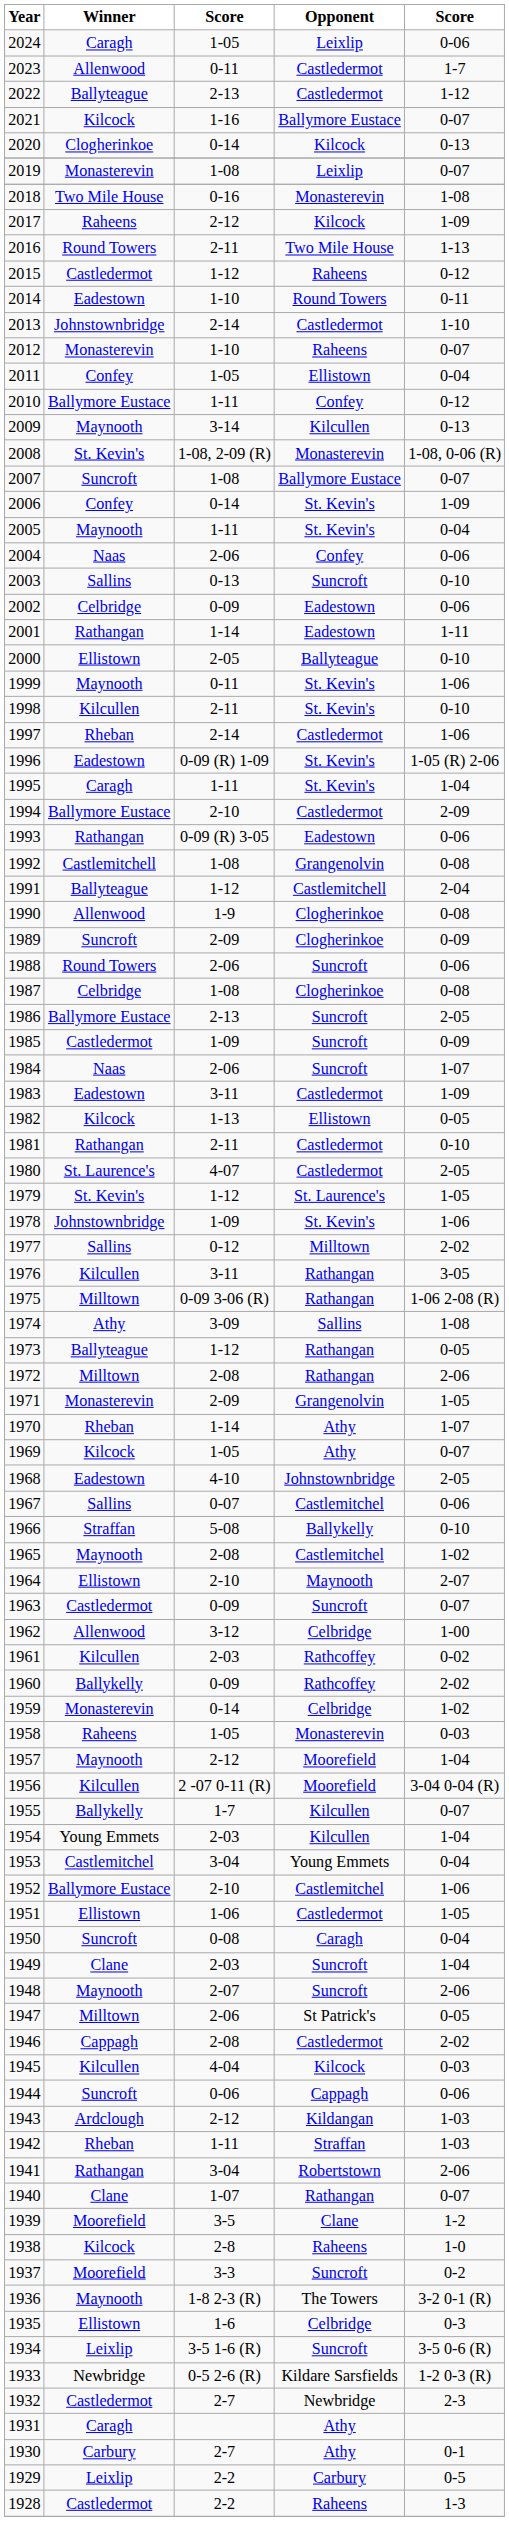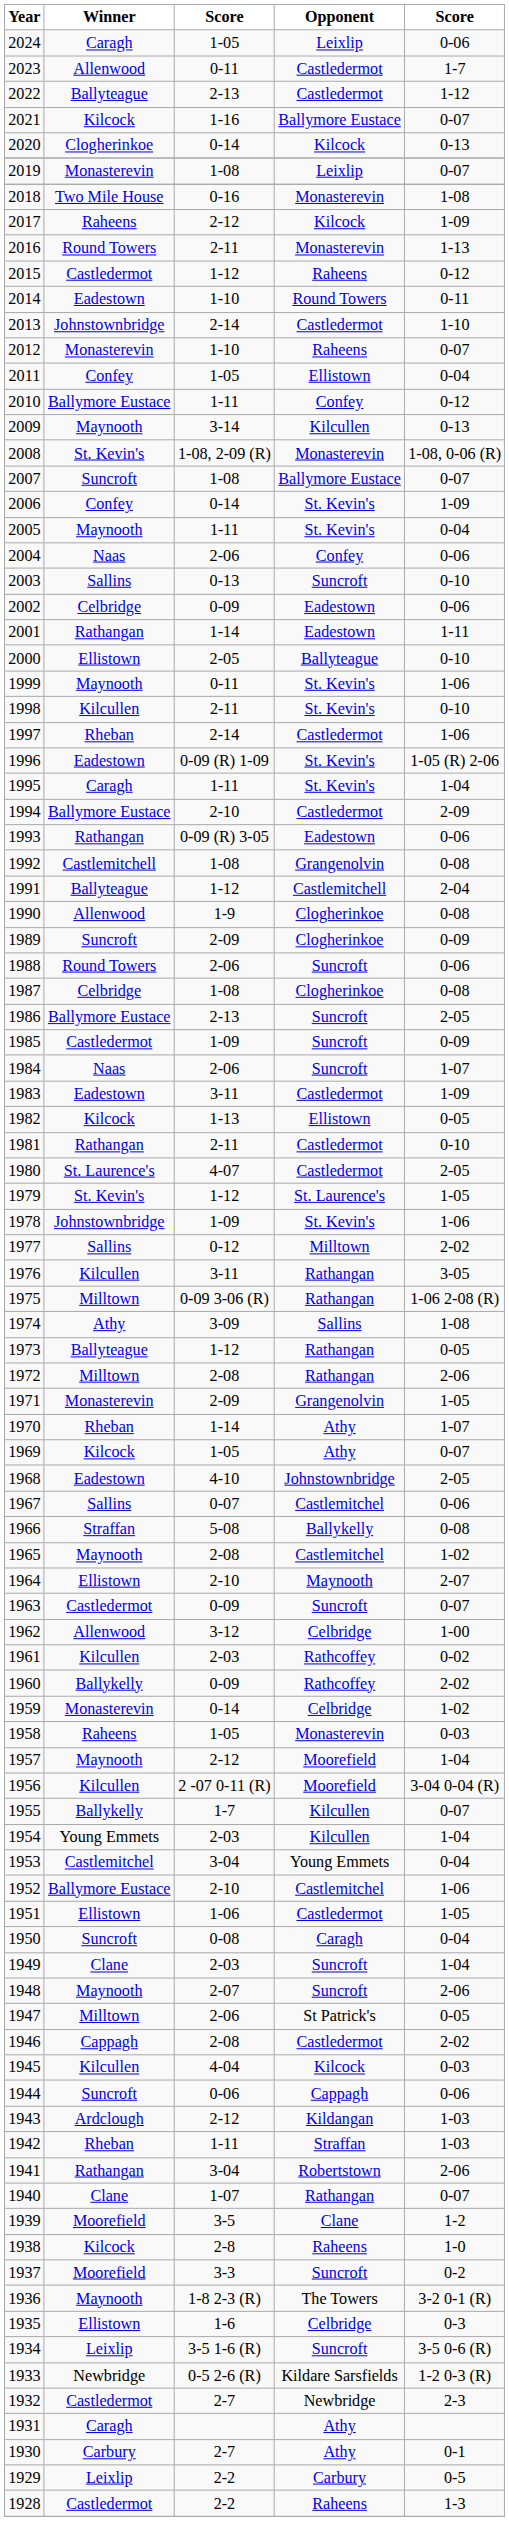2016 | Opponent: Two Mile House -> Monasterevin
1966 | column 5: 0-10 -> 0-08
